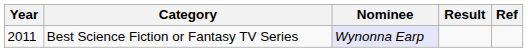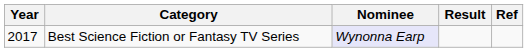Best Science Fiction or Fantasy TV Series | Year: 2011 -> 2017
